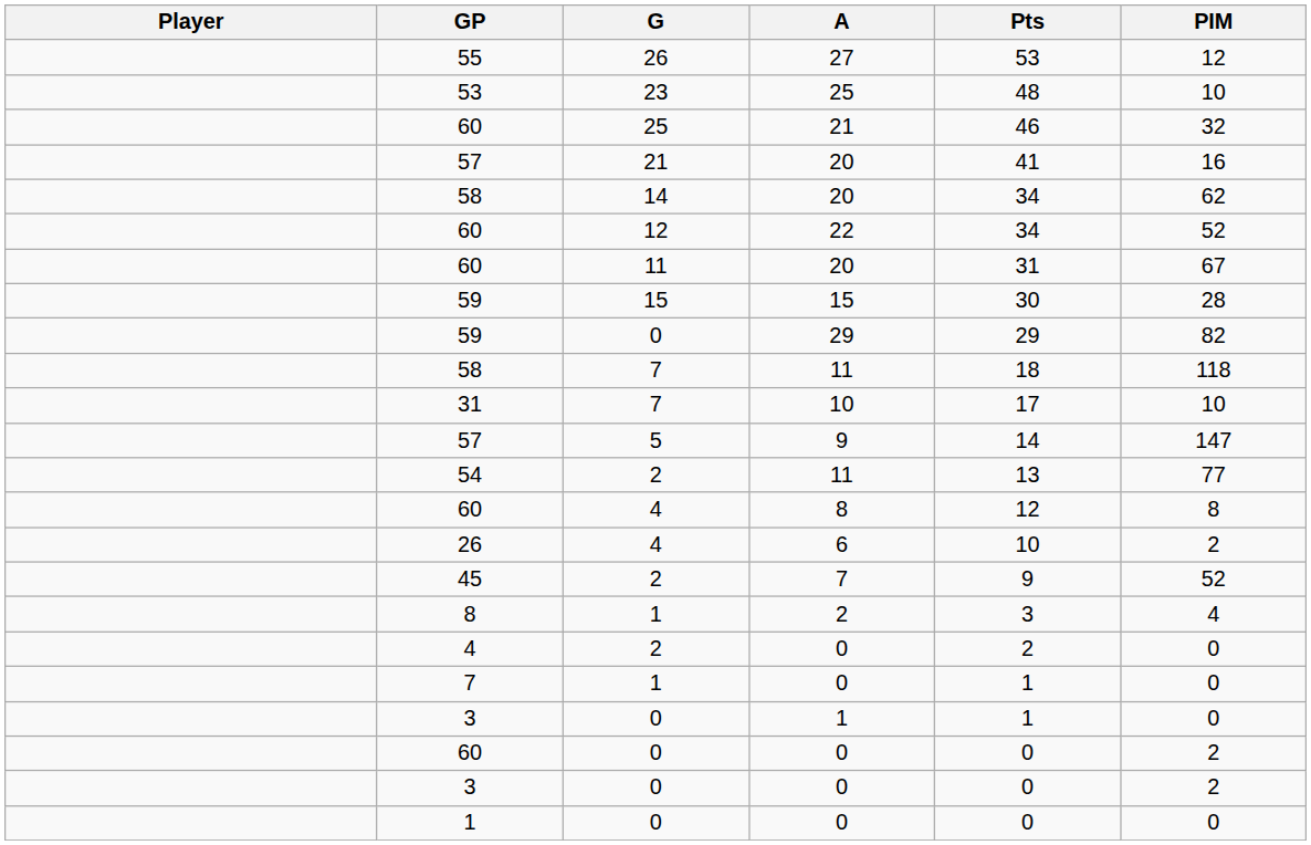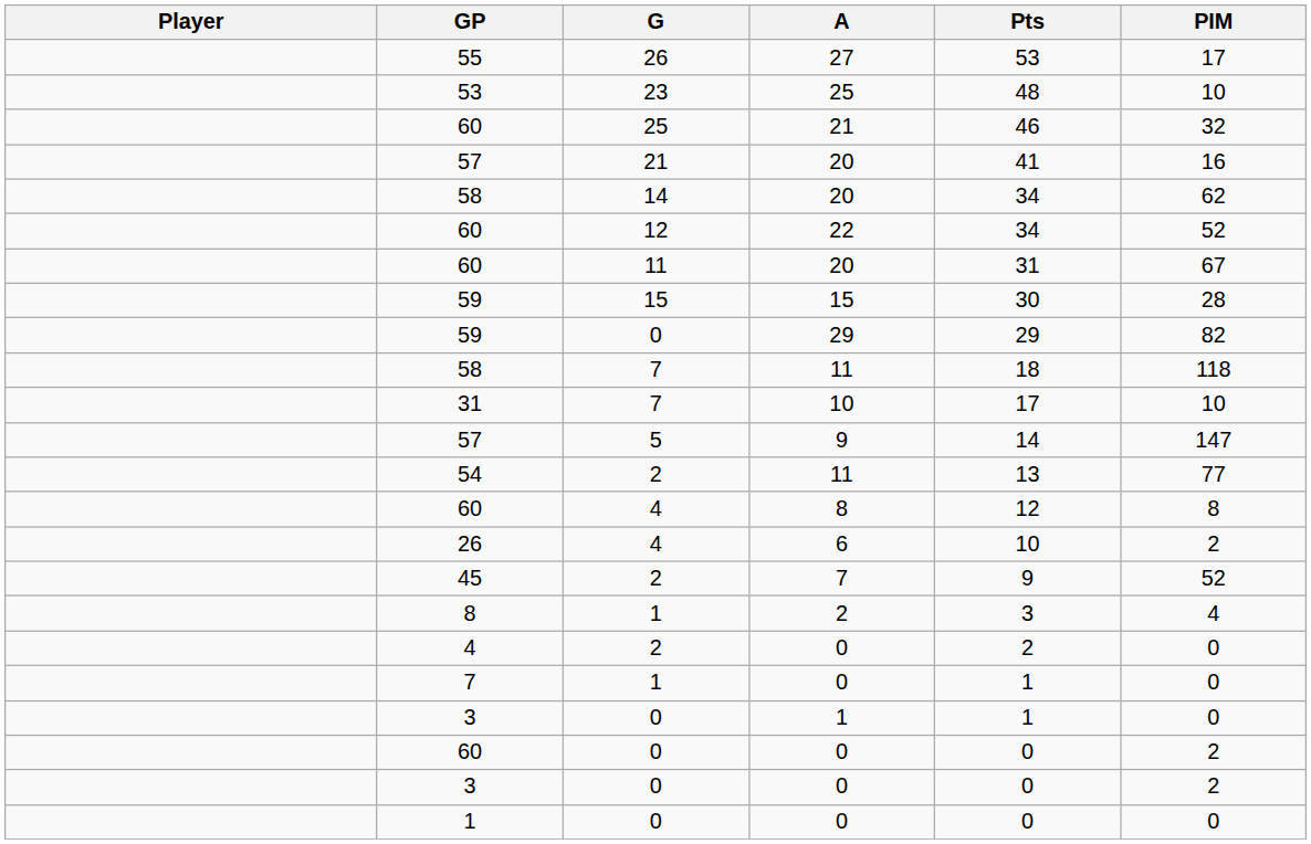27 | PIM: 12 -> 17
